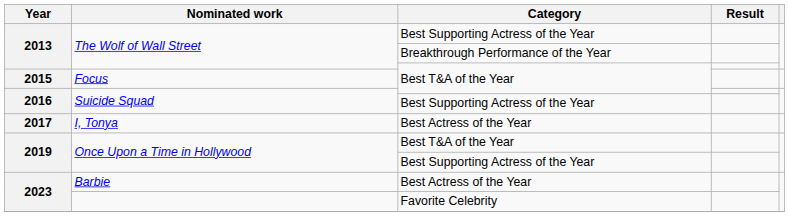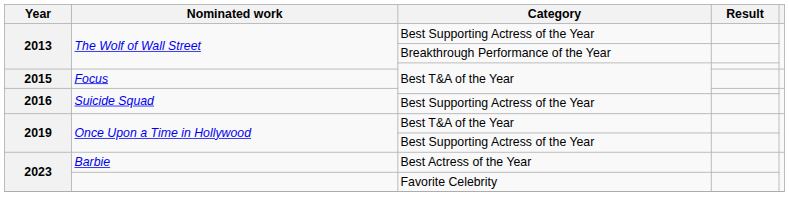- row: 2017 | I, Tonya | Best Actress of the Year
